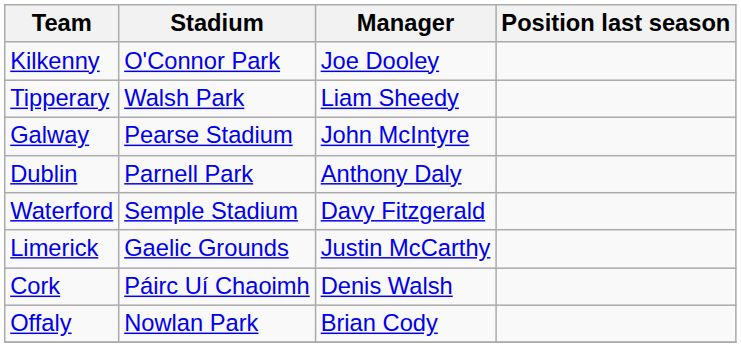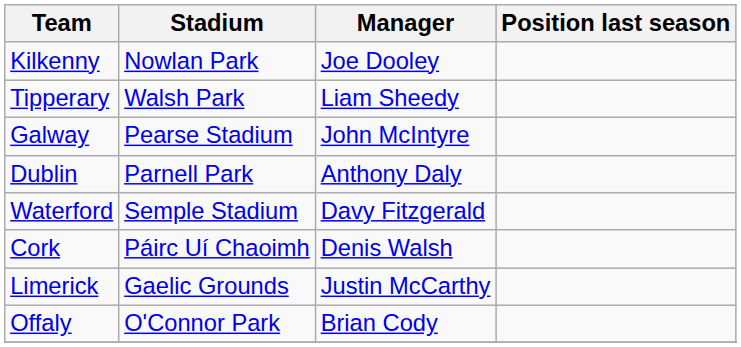Kilkenny | Stadium: O'Connor Park -> Nowlan Park
rows swapped: Limerick <-> Cork
Offaly | Stadium: Nowlan Park -> O'Connor Park
